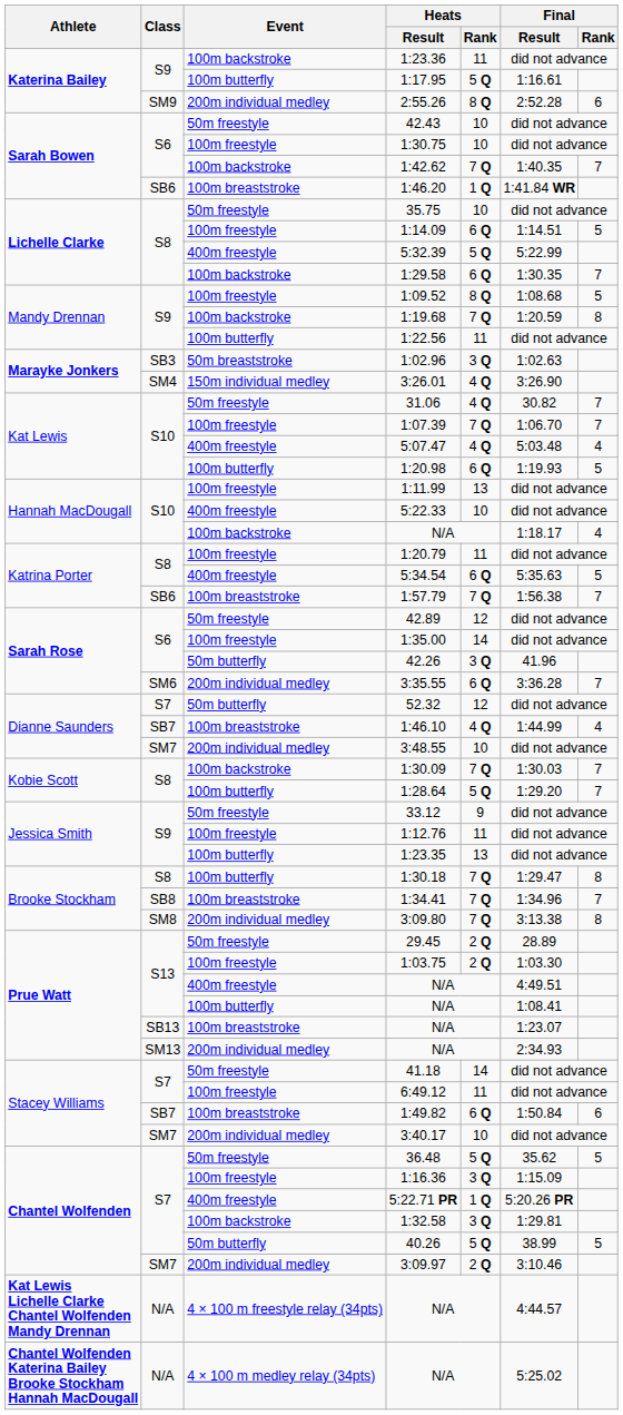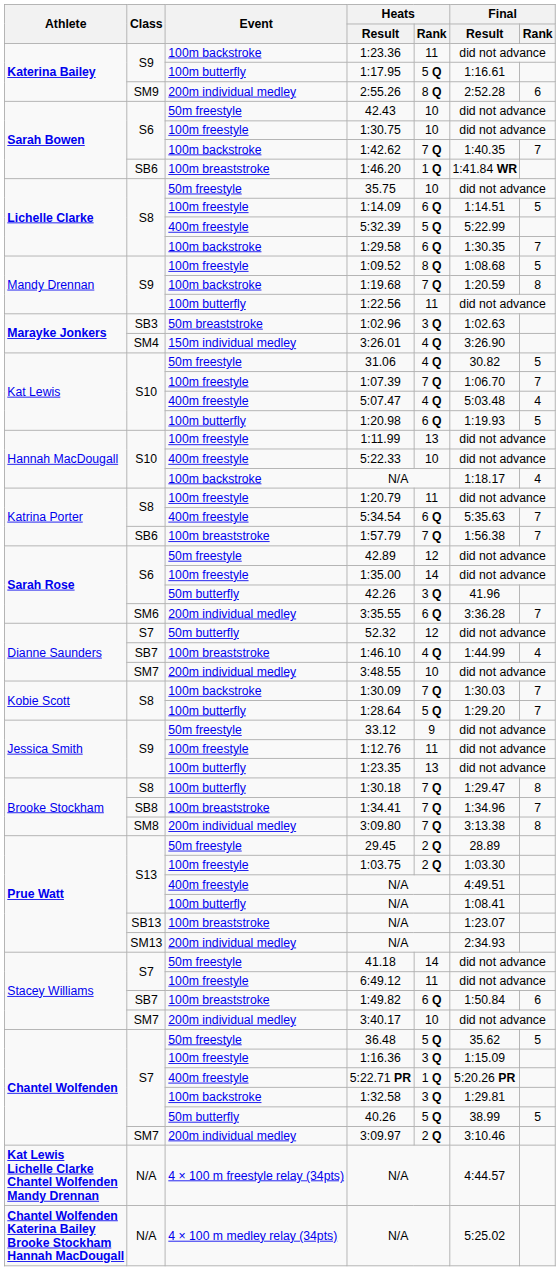31.06 | Final / Rank: 7 -> 5
5:34.54 | Final / Rank: 5 -> 7
